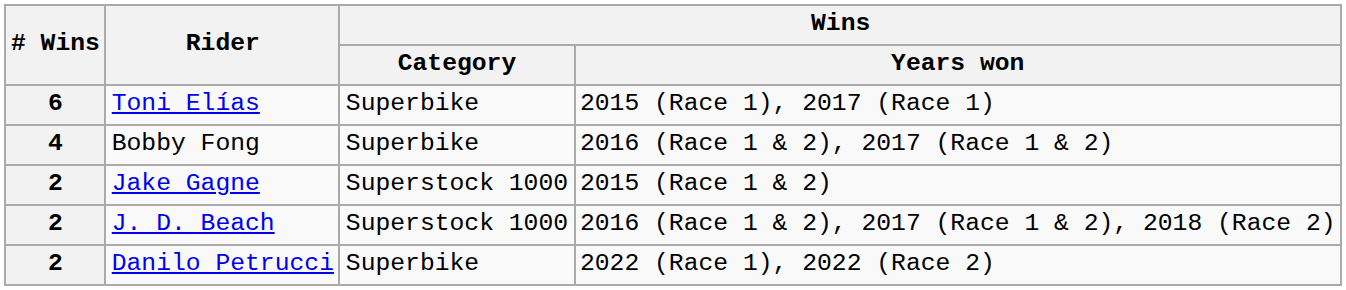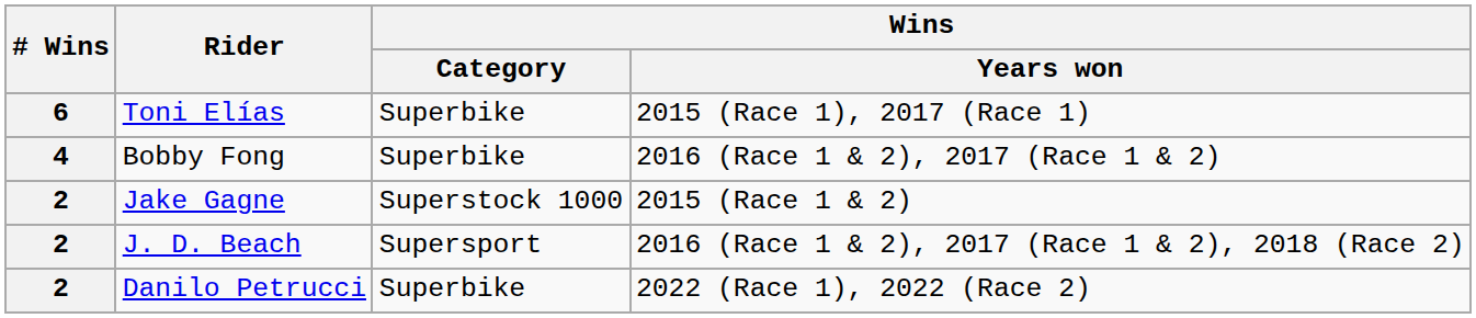J. D. Beach | Wins / Category: Superstock 1000 -> Supersport
